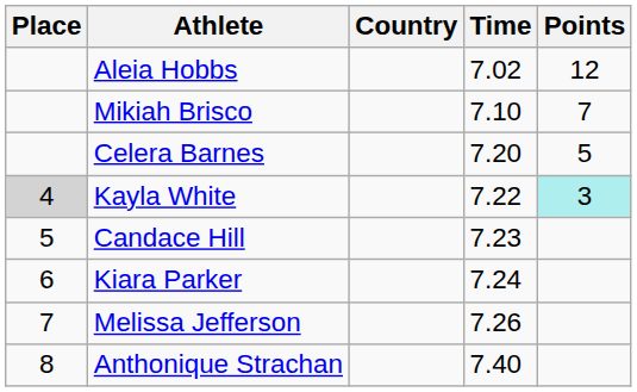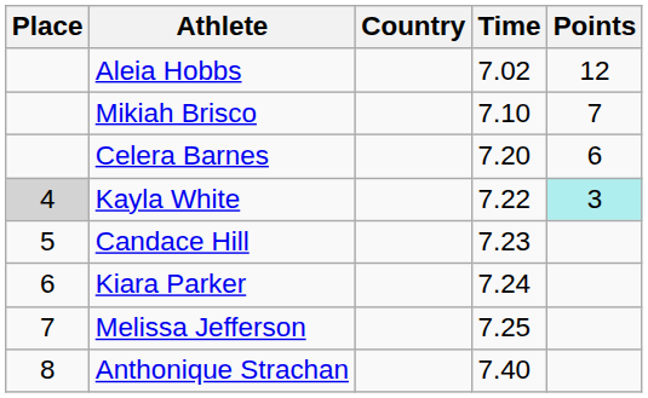Celera Barnes | Points: 5 -> 6
Melissa Jefferson | Time: 7.26 -> 7.25
